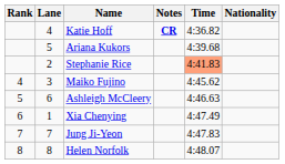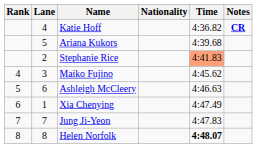columns swapped: Nationality <-> Notes
Helen Norfolk | Time: normal -> bold
